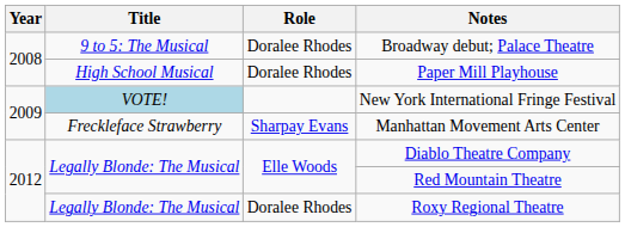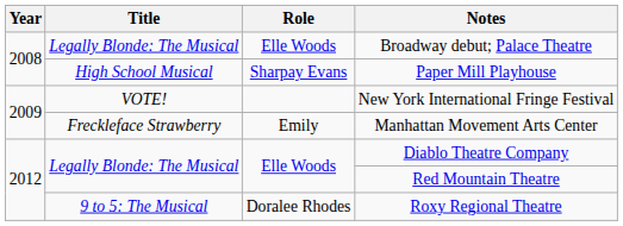Broadway debut; Palace Theatre | Title: 9 to 5: The Musical -> Legally Blonde: The Musical
Broadway debut; Palace Theatre | Role: Doralee Rhodes -> Elle Woods
Paper Mill Playhouse | Role: Doralee Rhodes -> Sharpay Evans
New York International Fringe Festival | Title: lightblue background -> no background
Manhattan Movement Arts Center | Role: Sharpay Evans -> Emily
Roxy Regional Theatre | Title: Legally Blonde: The Musical -> 9 to 5: The Musical
